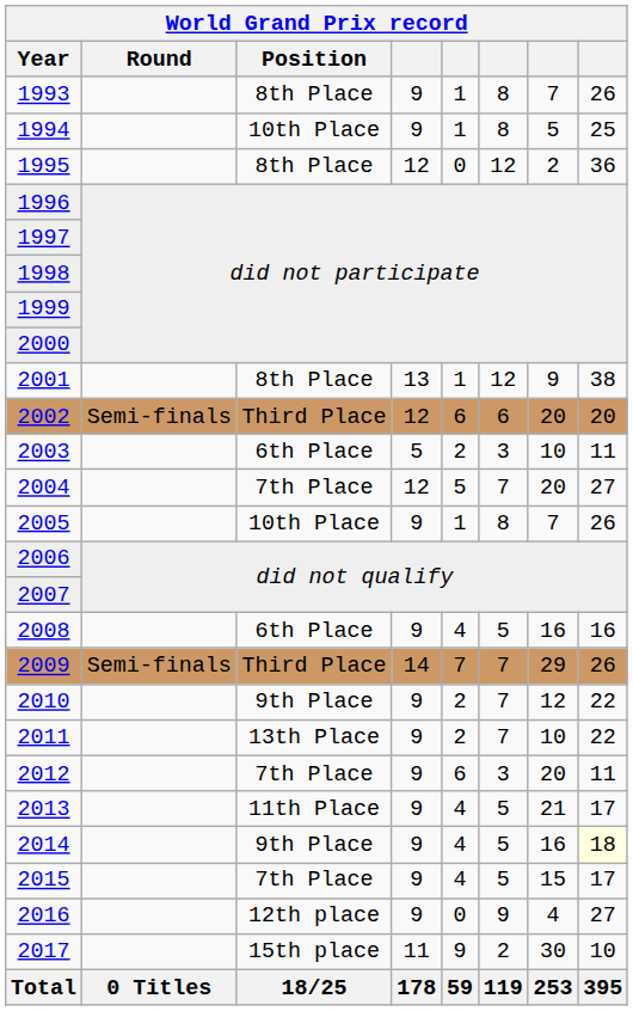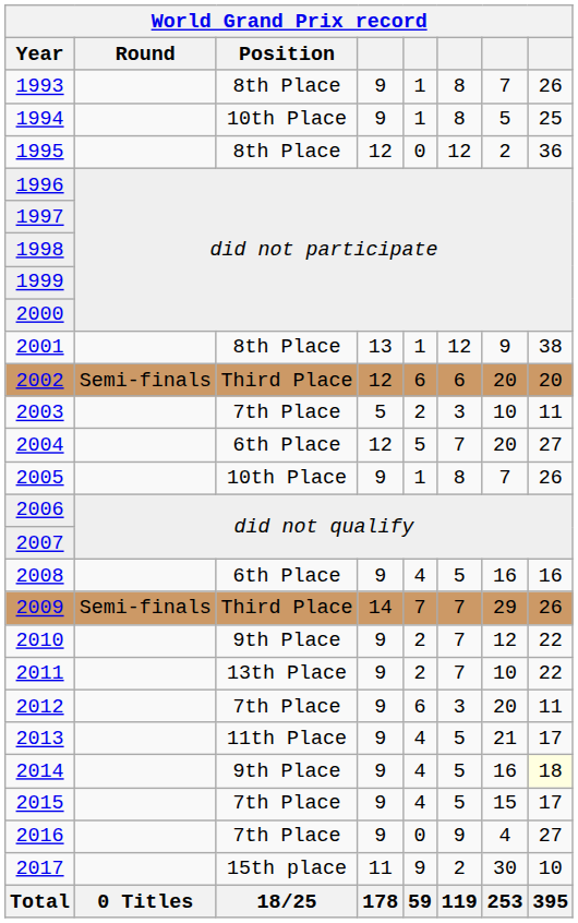2003 | Position: 6th Place -> 7th Place
2004 | Position: 7th Place -> 6th Place
2016 | Position: 12th place -> 7th Place
